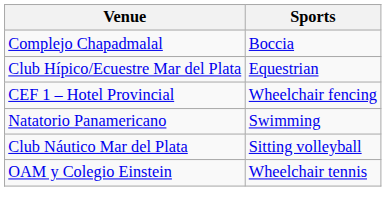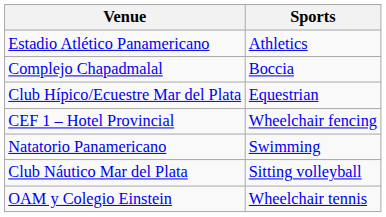+ row: Estadio Atlético Panamericano | Athletics
